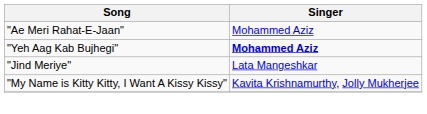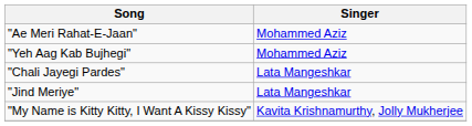"Yeh Aag Kab Bujhegi" | Singer: bold -> normal
+ row: "Chali Jayegi Pardes" | Lata Mangeshkar
